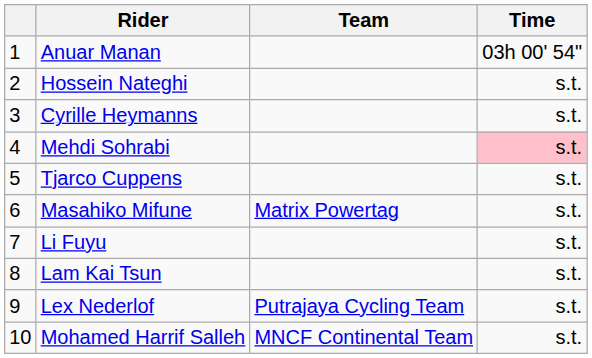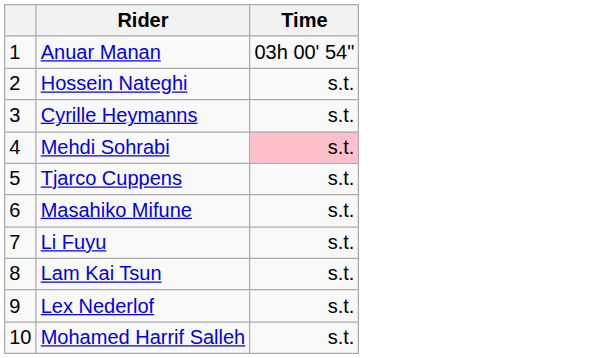- column: Team | Matrix Powertag | Putrajaya Cycling Team | MNCF Continental Team
